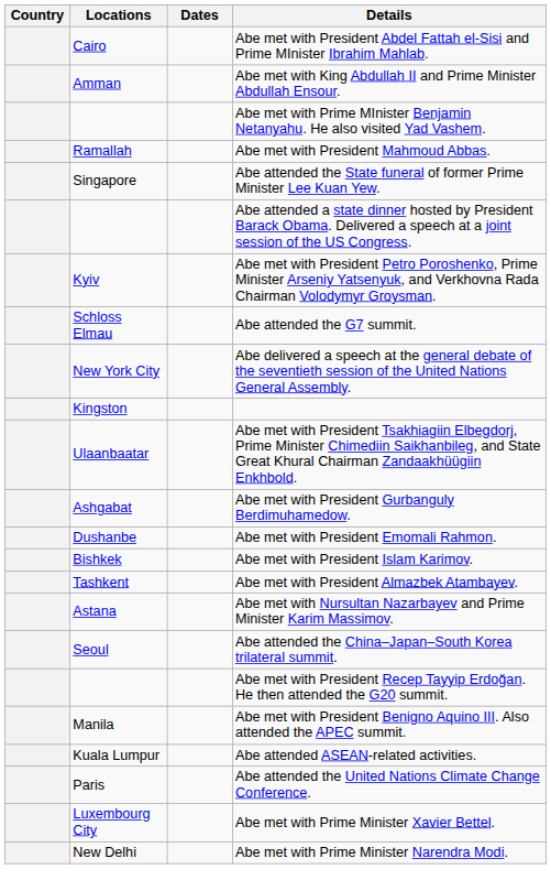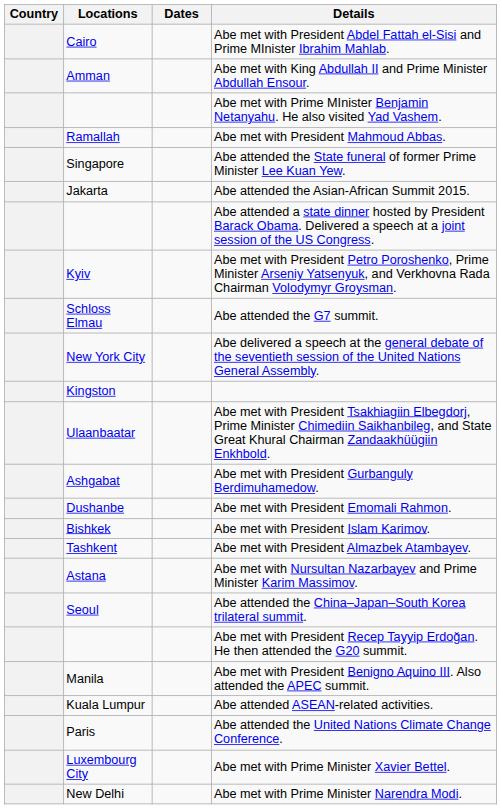+ row: Jakarta | Abe attended the Asian-African Summit 2015.
